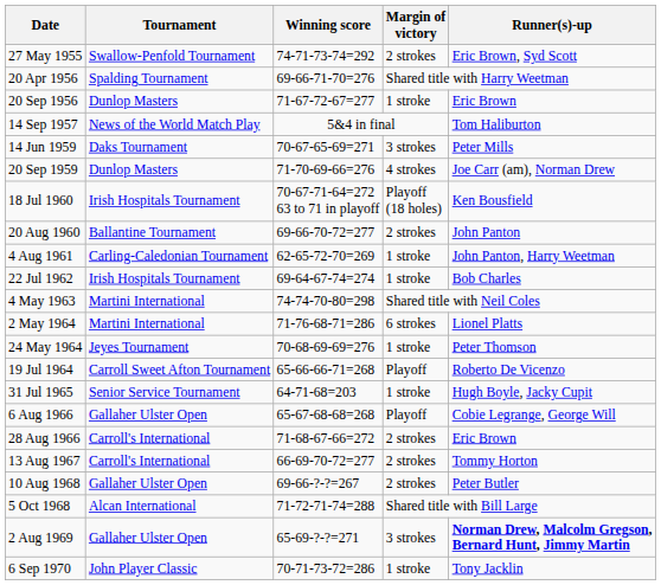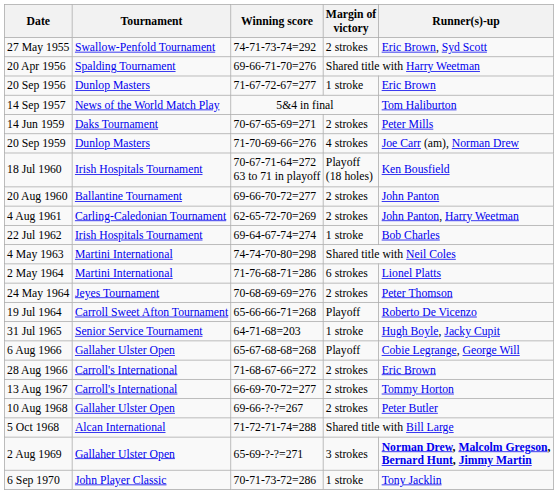14 Jun 1959 | Margin of victory: 3 strokes -> 2 strokes
4 Aug 1961 | Margin of victory: 1 stroke -> 2 strokes
24 May 1964 | Margin of victory: 1 stroke -> 2 strokes
